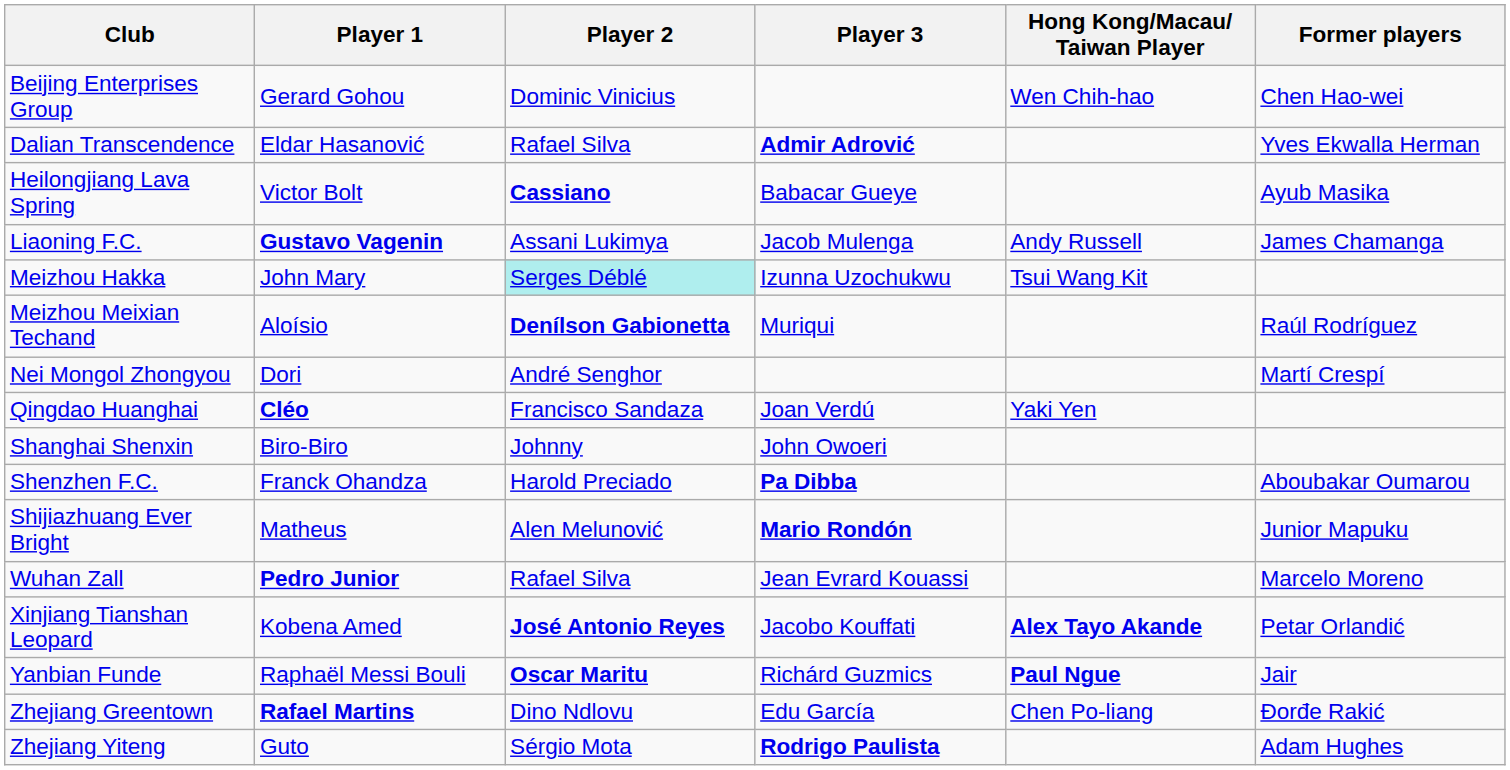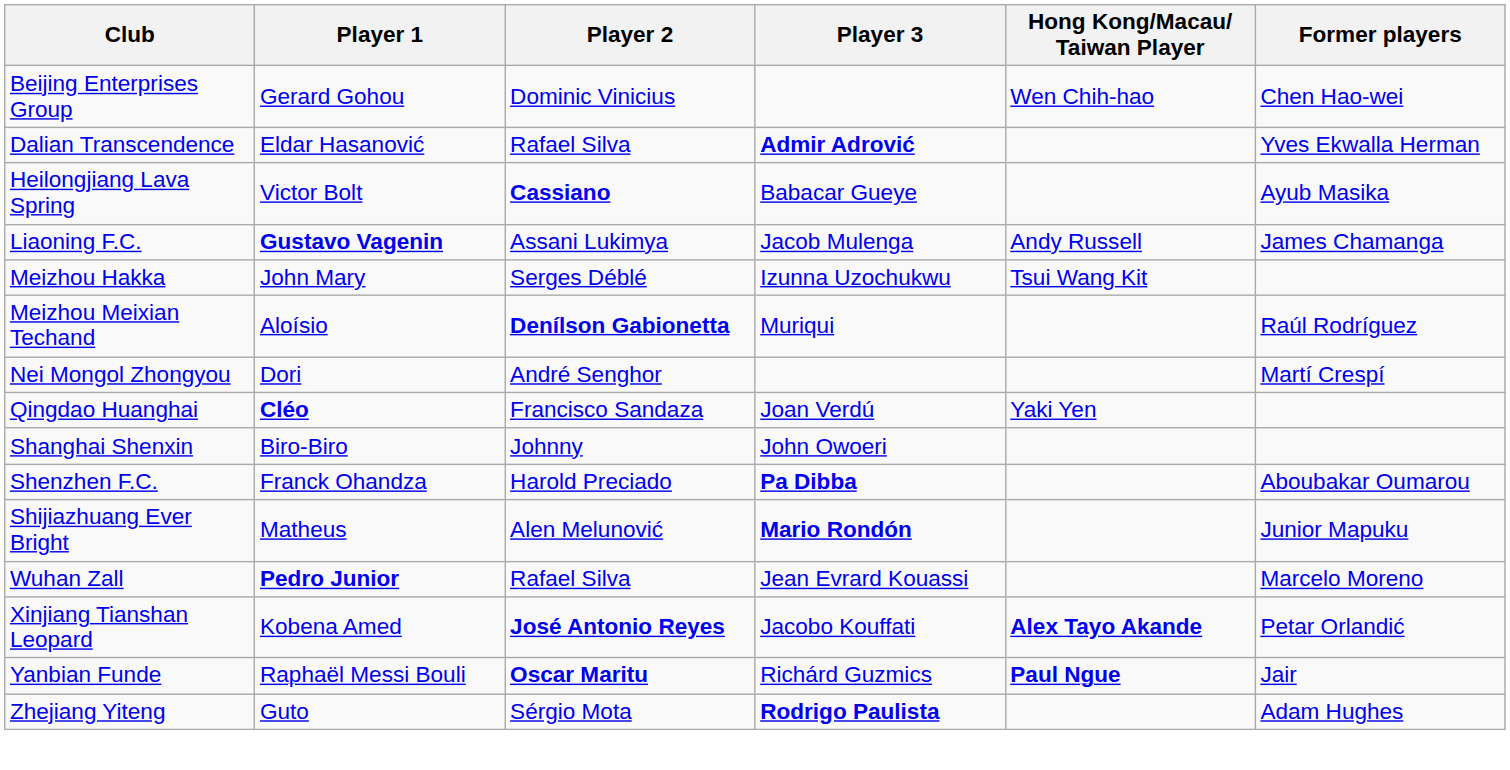Meizhou Hakka | Player 2: paleturquoise background -> no background
- row: Zhejiang Greentown | Rafael Martins | Dino Ndlovu | Edu García | Chen Po-liang | Đorđe Rakić
